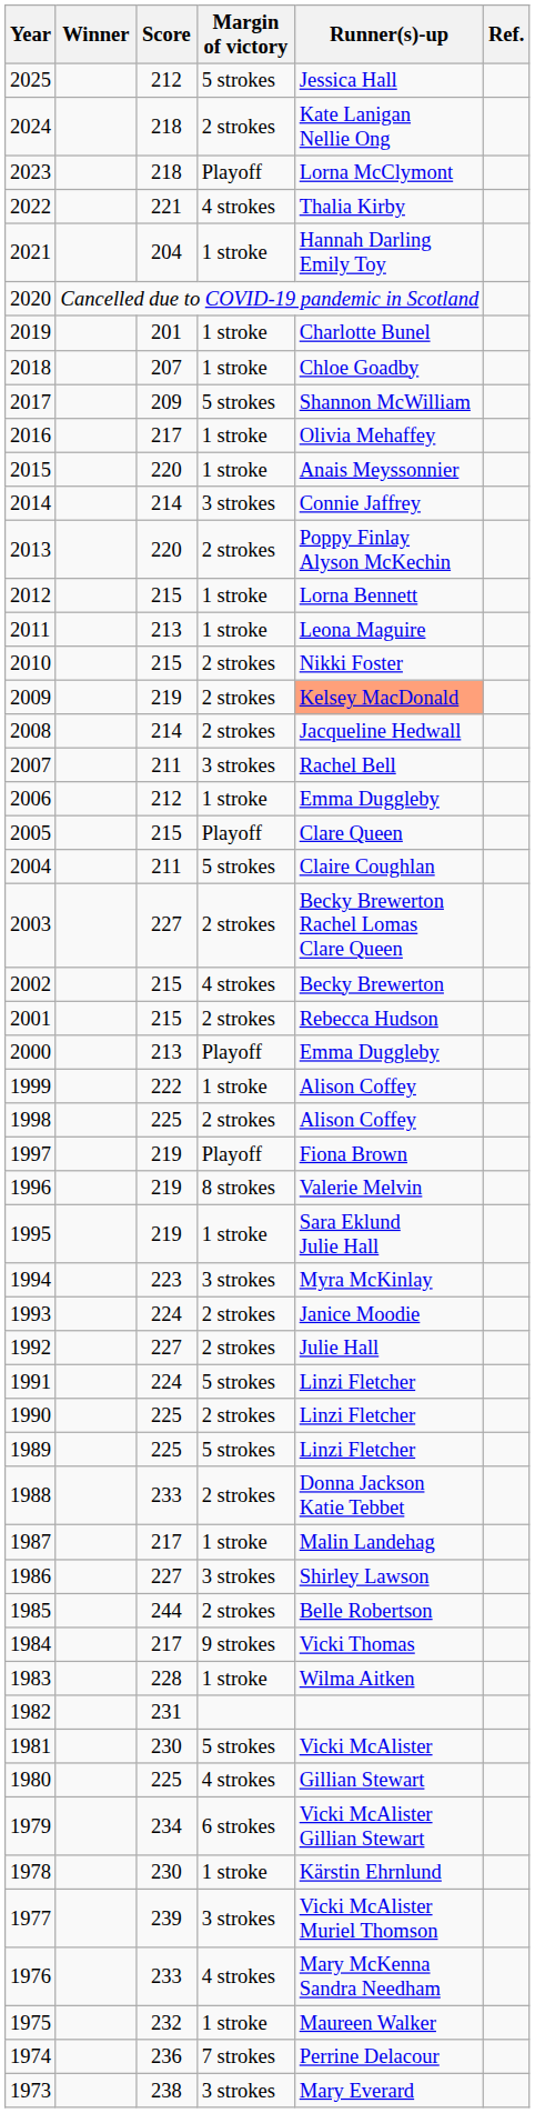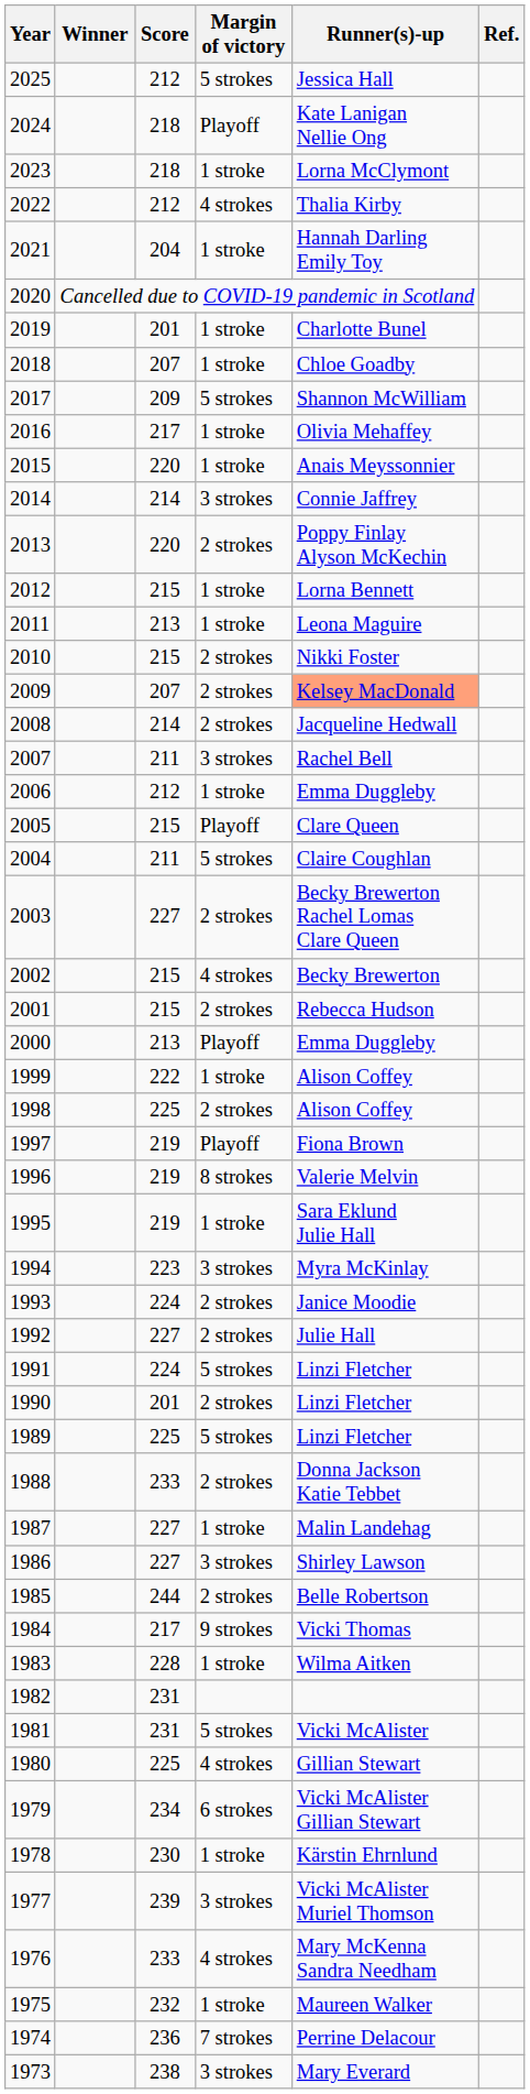2024 | Margin of victory: 2 strokes -> Playoff
2023 | Margin of victory: Playoff -> 1 stroke
2022 | Score: 221 -> 212
2009 | Score: 219 -> 207
1990 | Score: 225 -> 201
1987 | Score: 217 -> 227
1981 | Score: 230 -> 231
